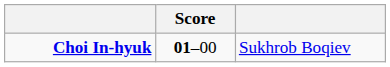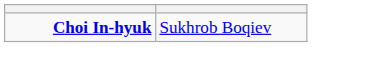- column: Score | 01–00
